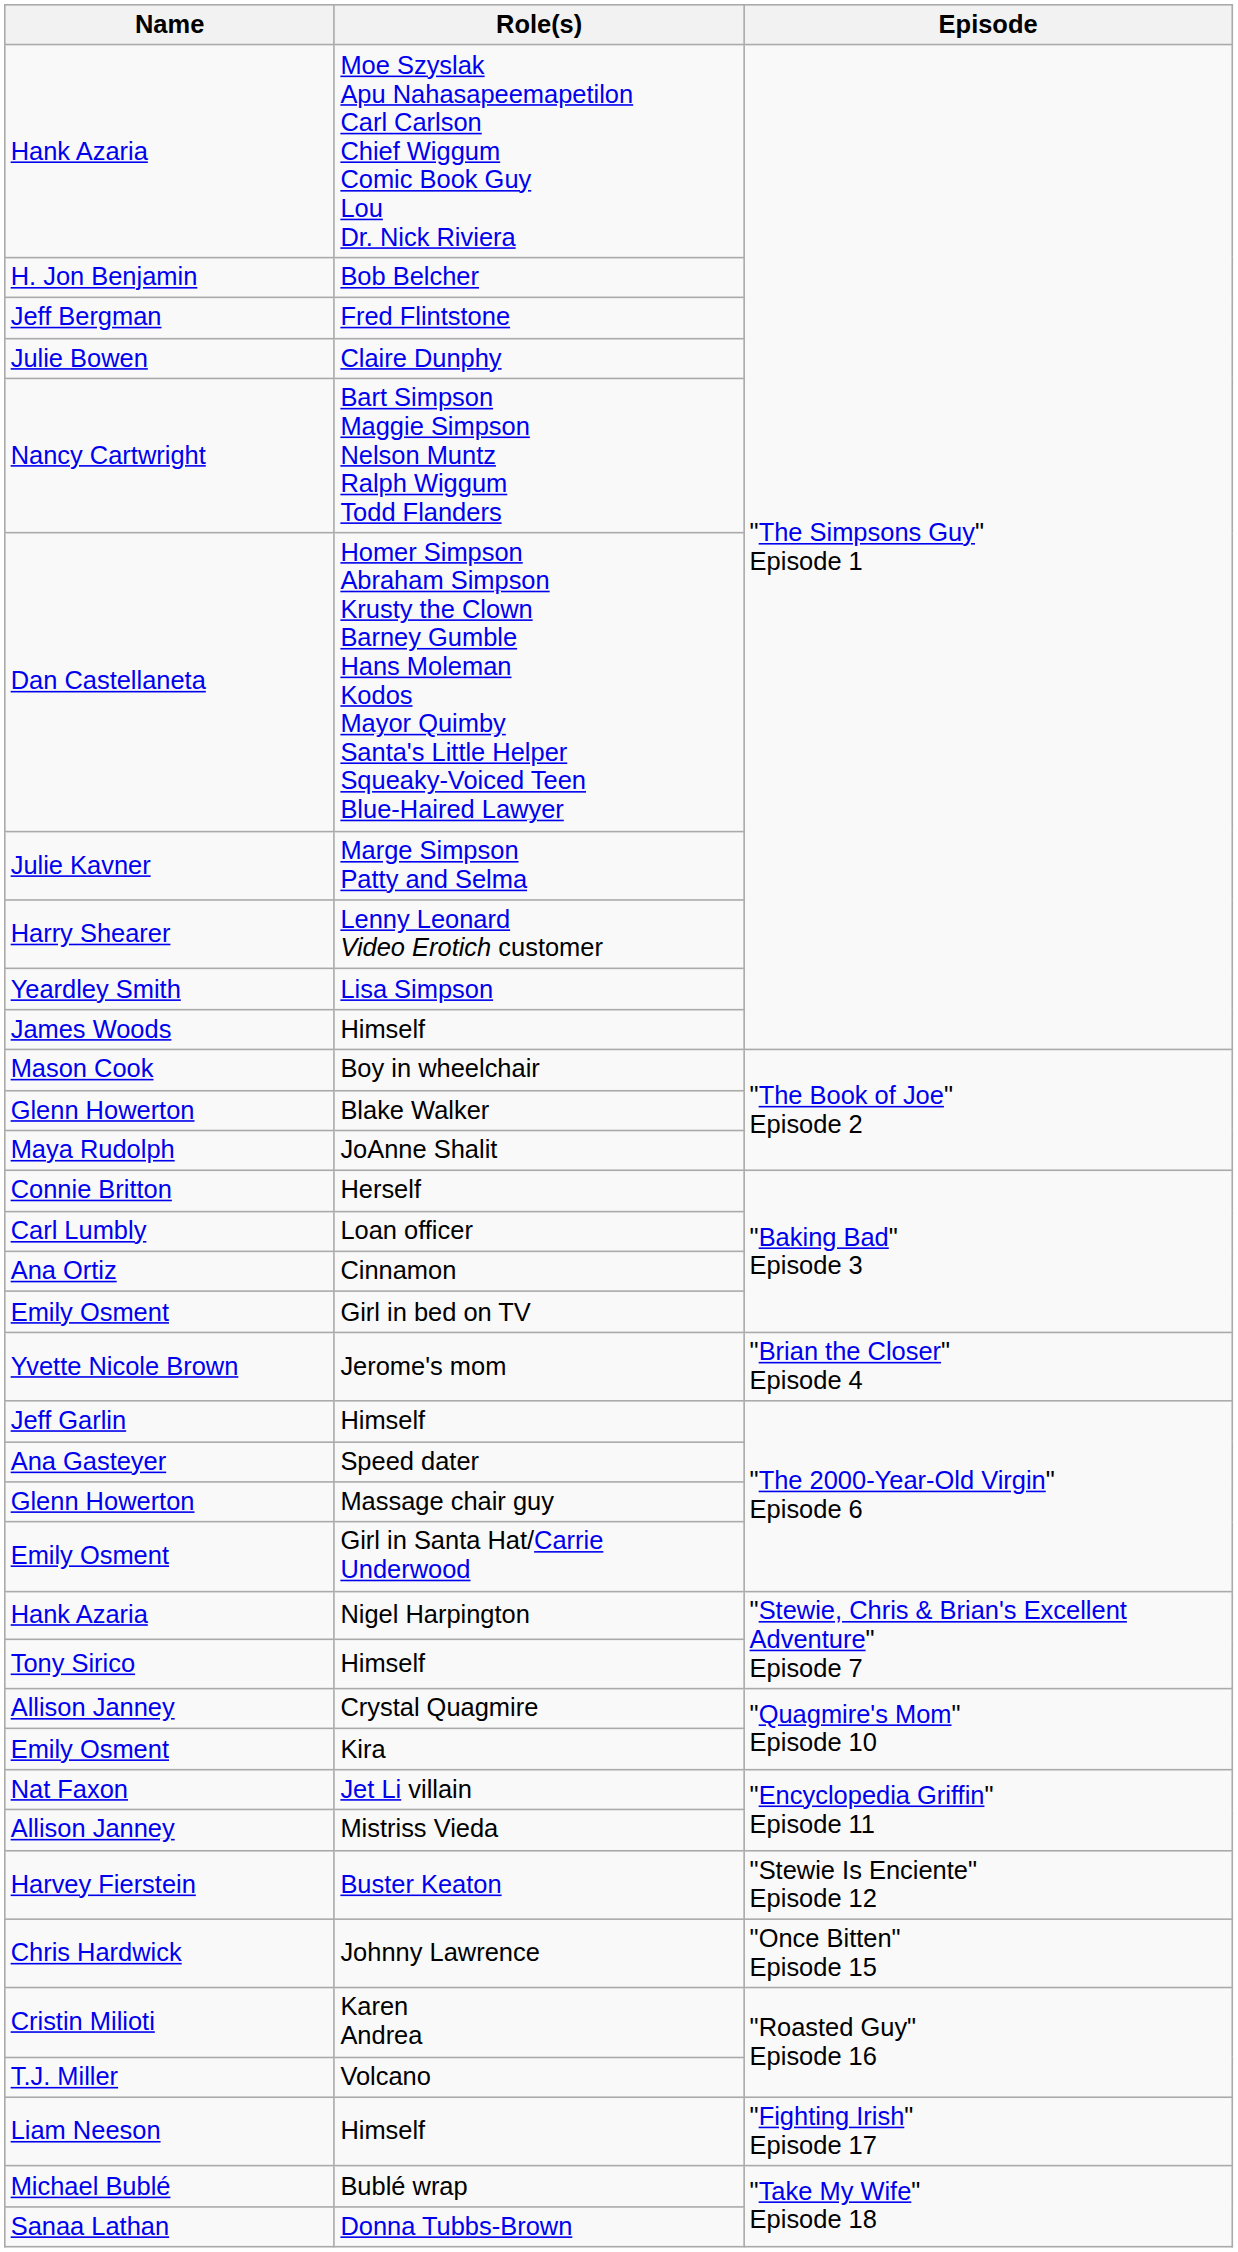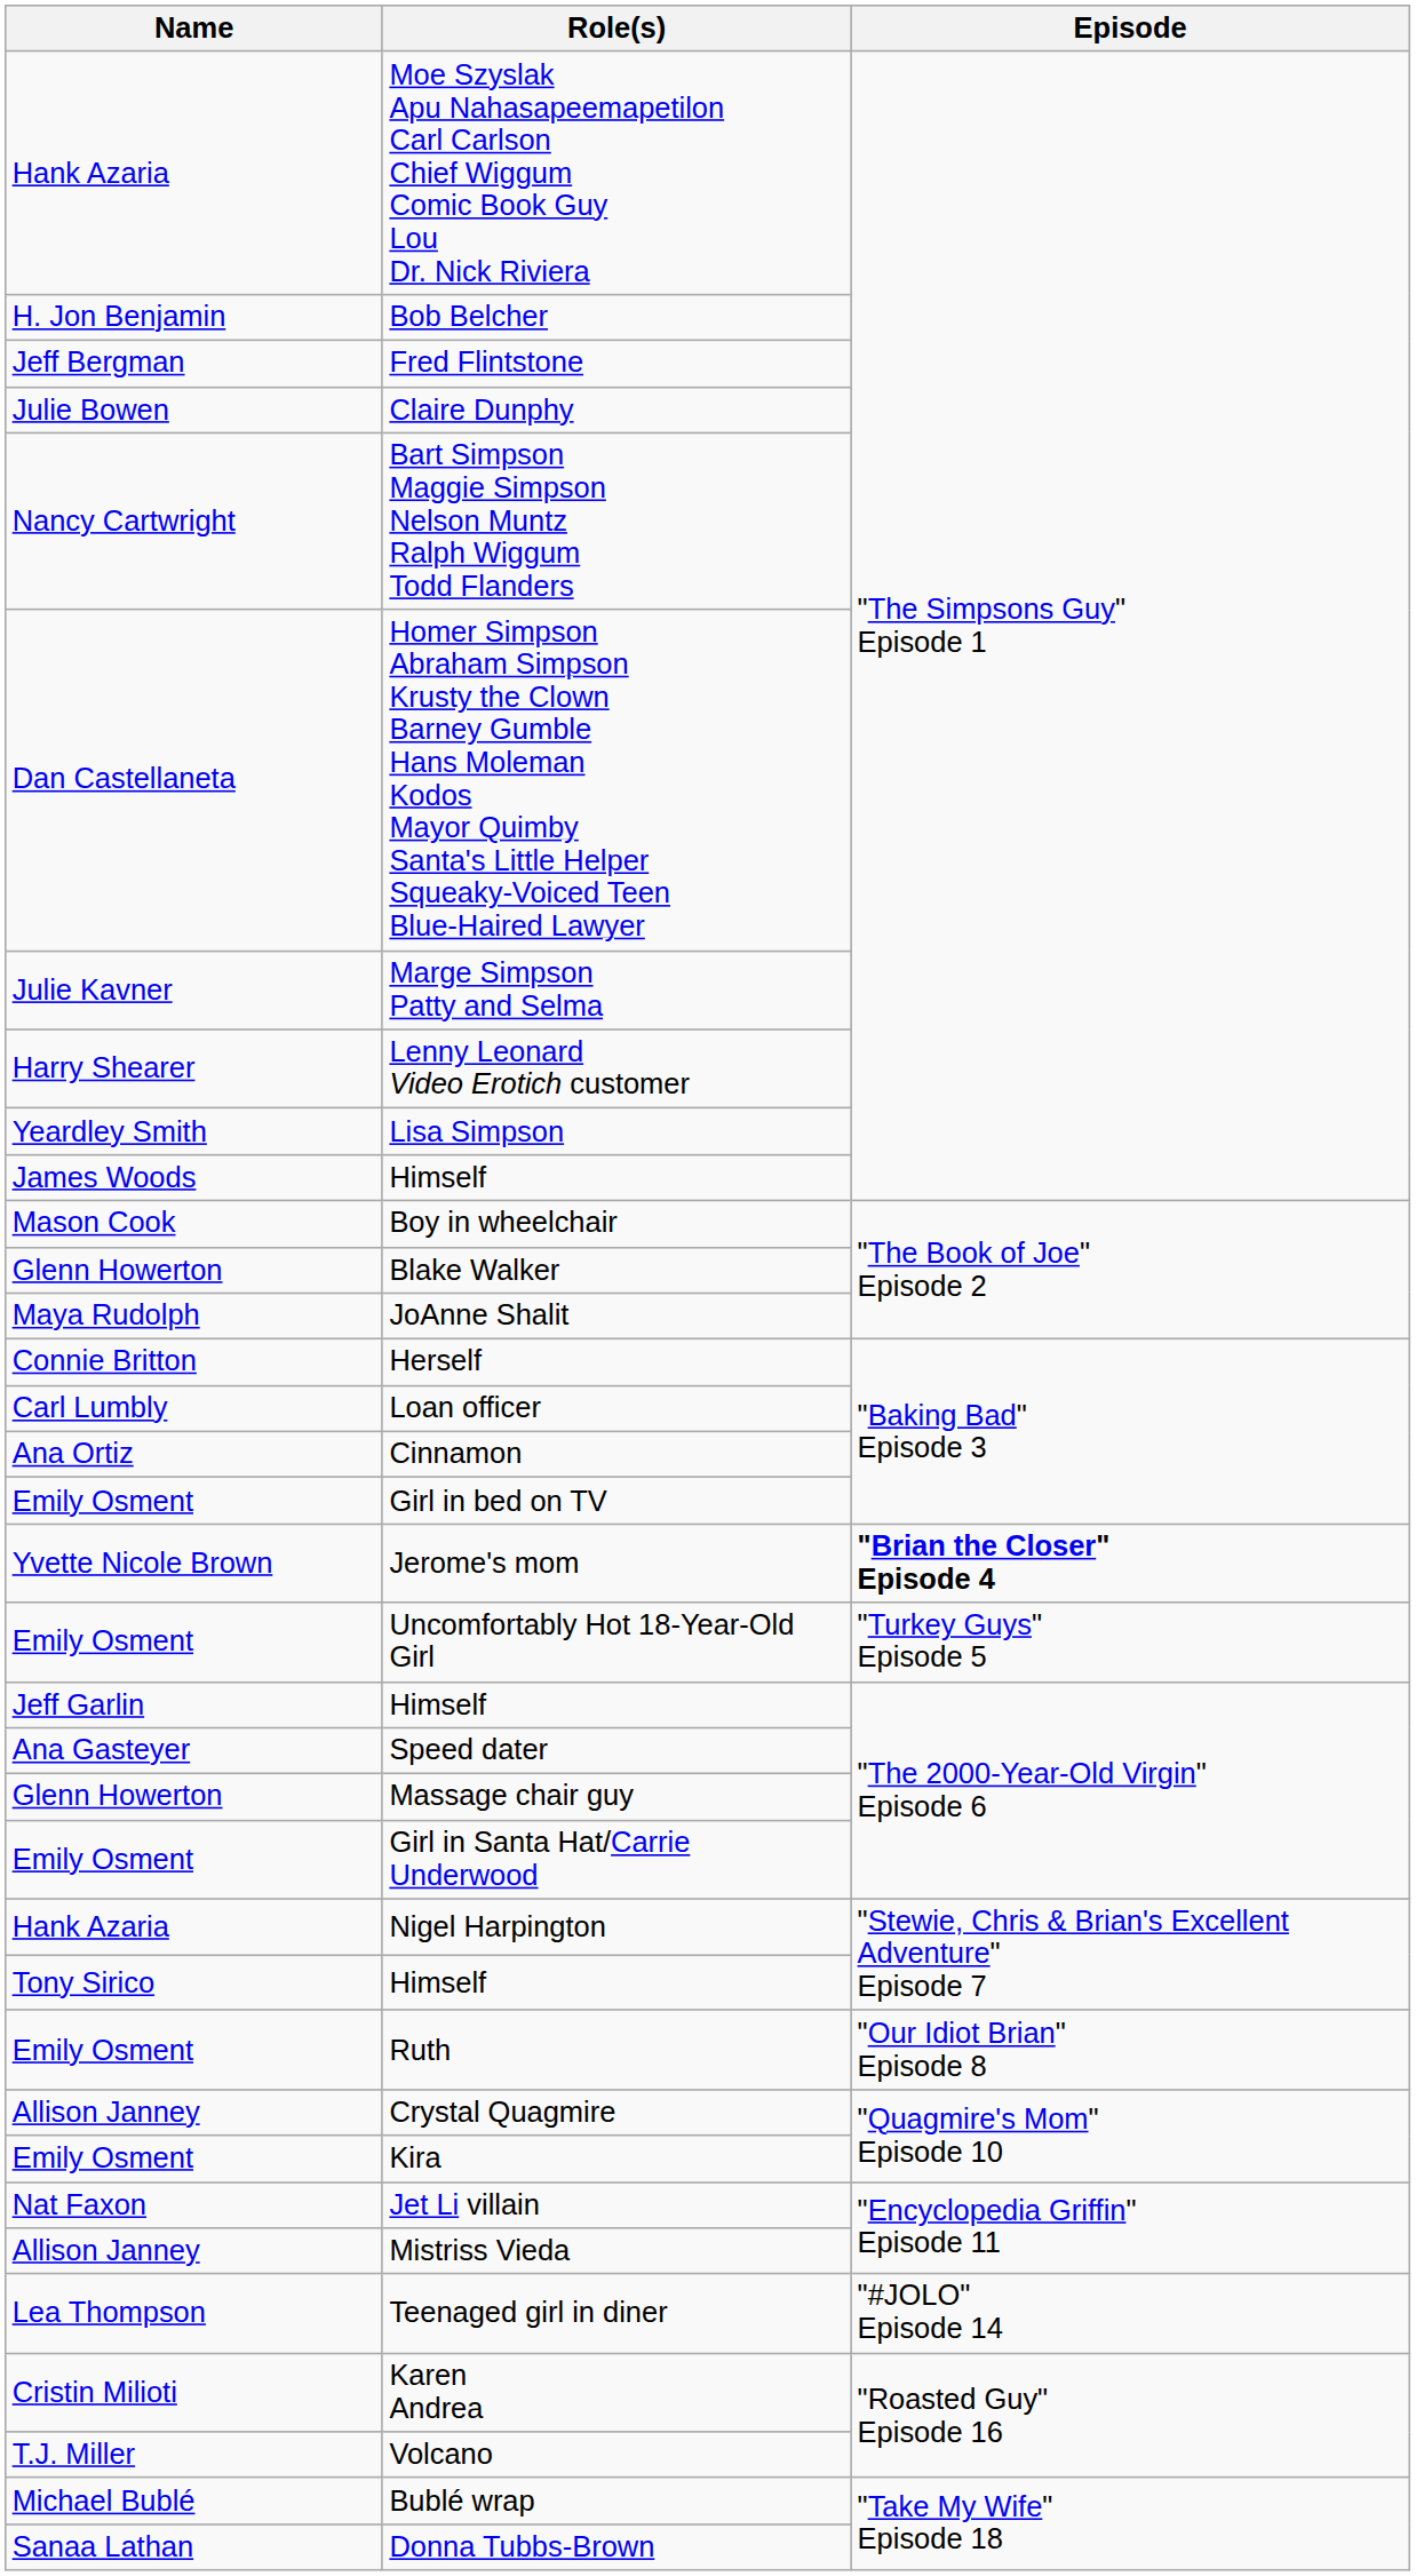Jerome's mom | Episode: normal -> bold
+ row: Emily Osment | Uncomfortably Hot 18-Year-Old Girl | "Turkey Guys" Episode 5
+ row: Emily Osment | Ruth | "Our Idiot Brian" Episode 8
- row: Harvey Fierstein | Buster Keaton | "Stewie Is Enciente" Episode 12
+ row: Lea Thompson | Teenaged girl in diner | "#JOLO" Episode 14
- row: Chris Hardwick | Johnny Lawrence | "Once Bitten" Episode 15
- row: Liam Neeson | Himself | "Fighting Irish" Episode 17
